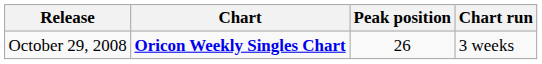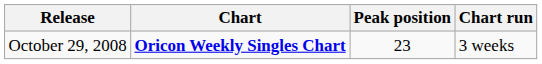October 29, 2008 | Peak position: 26 -> 23
